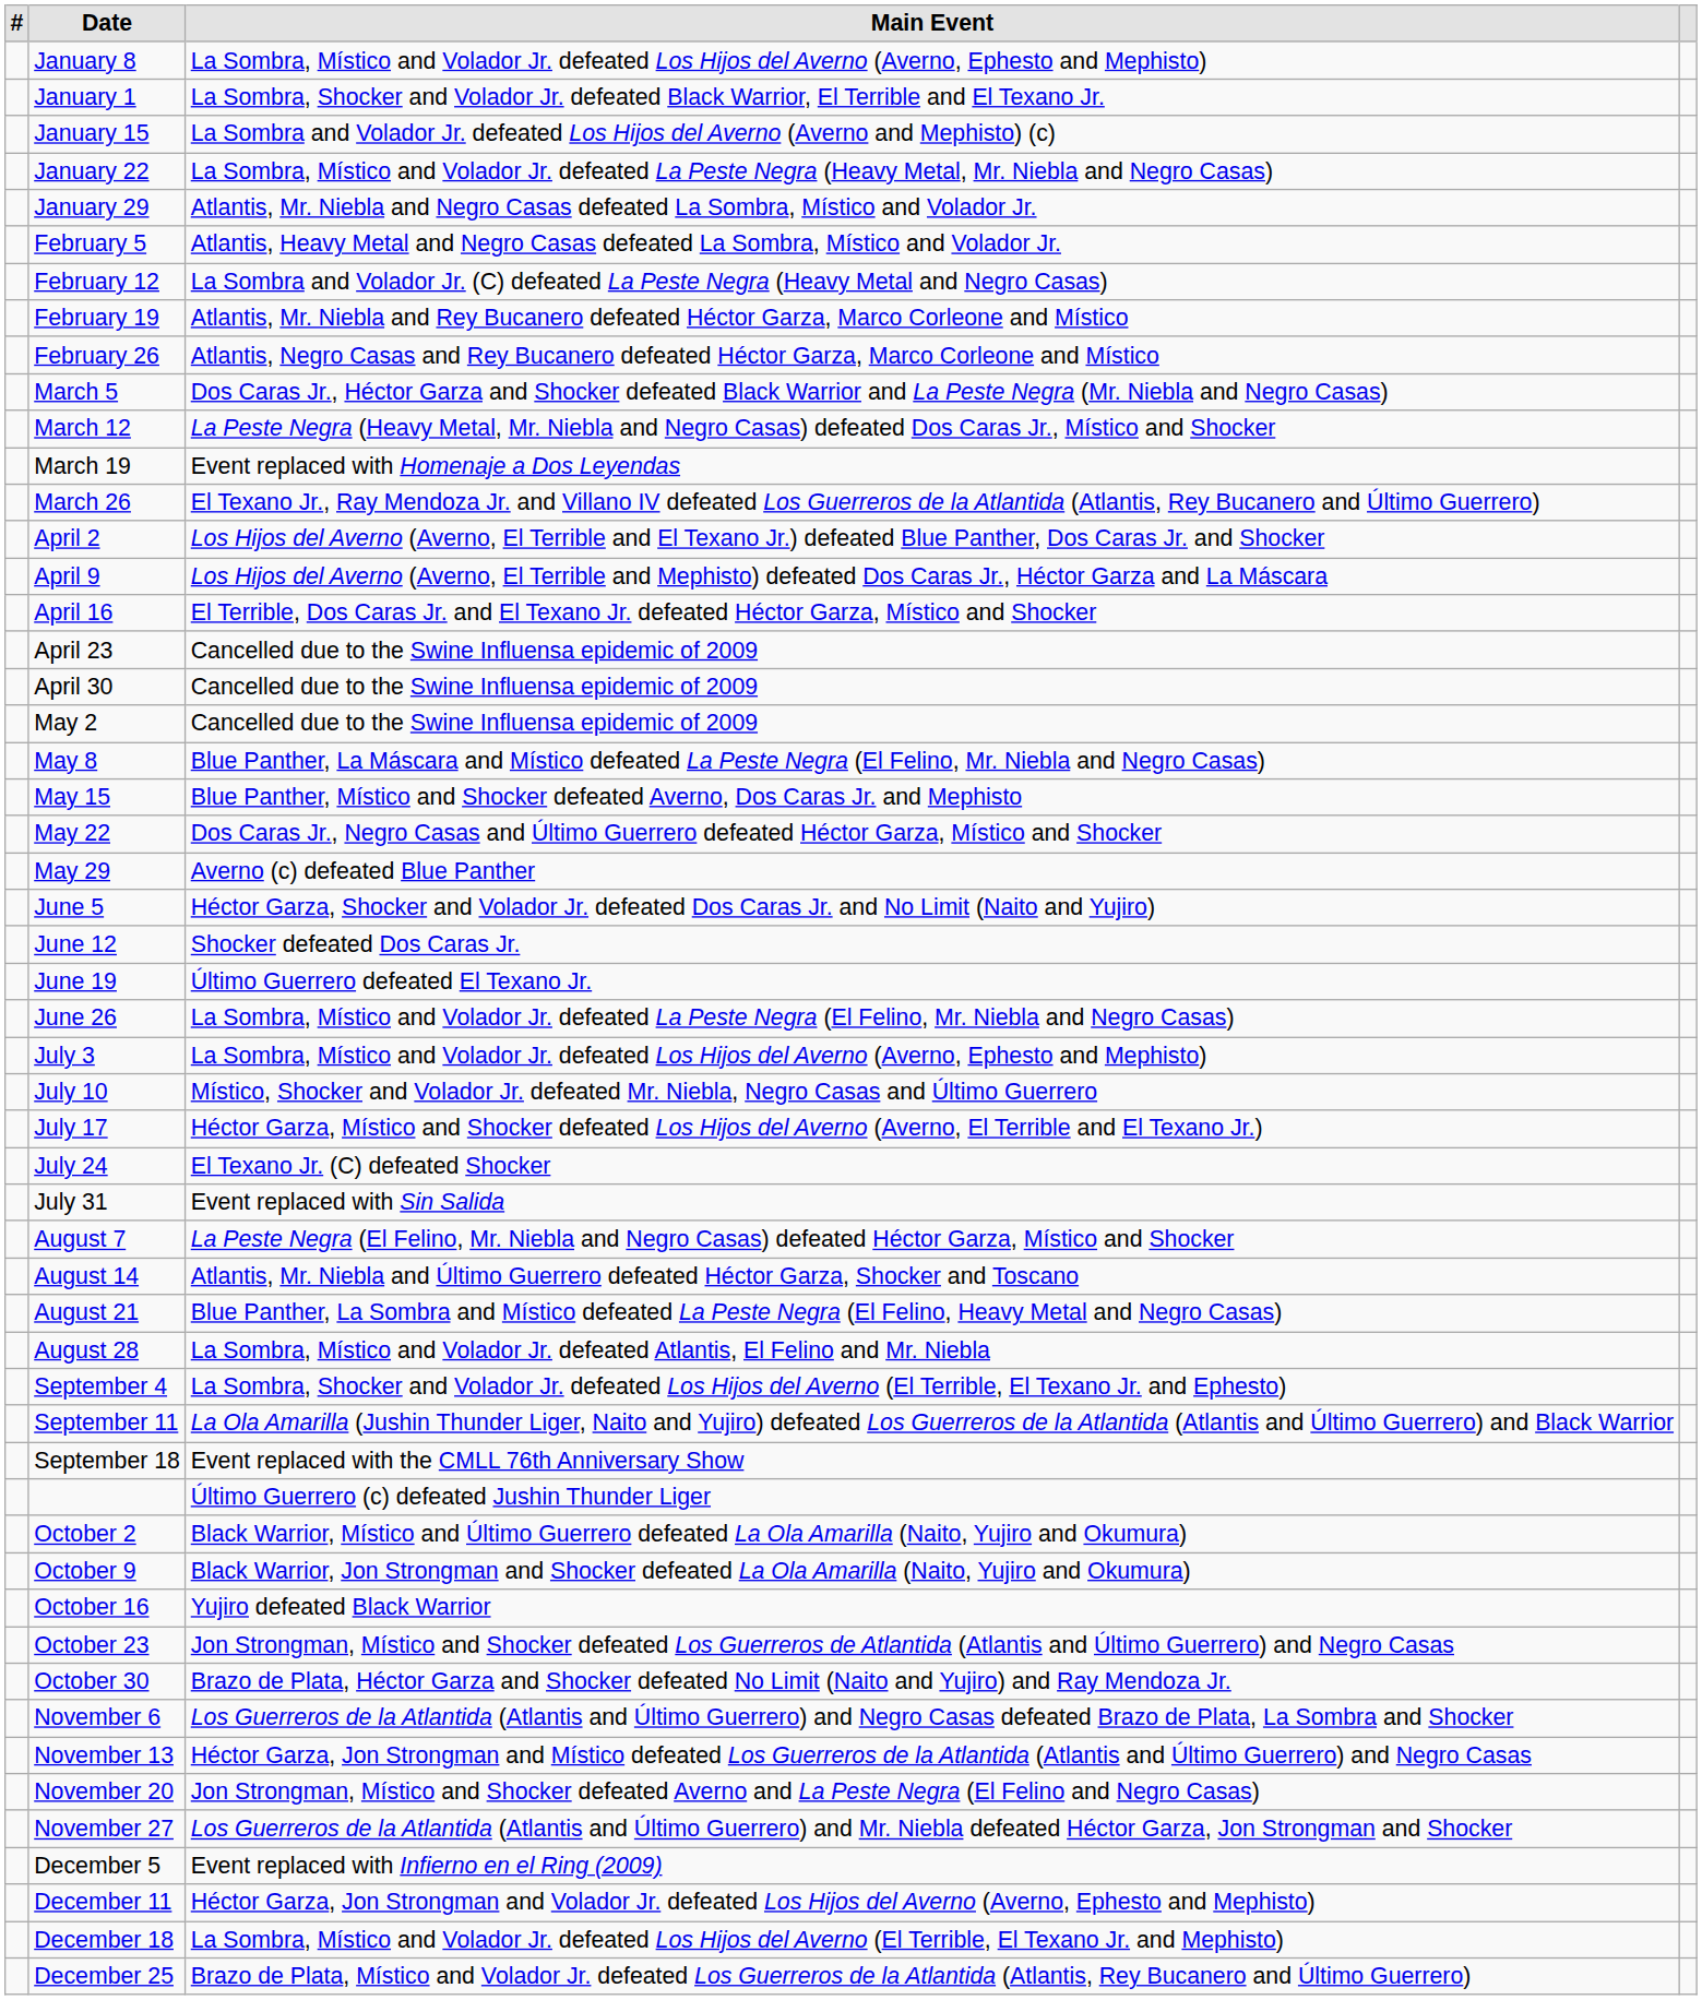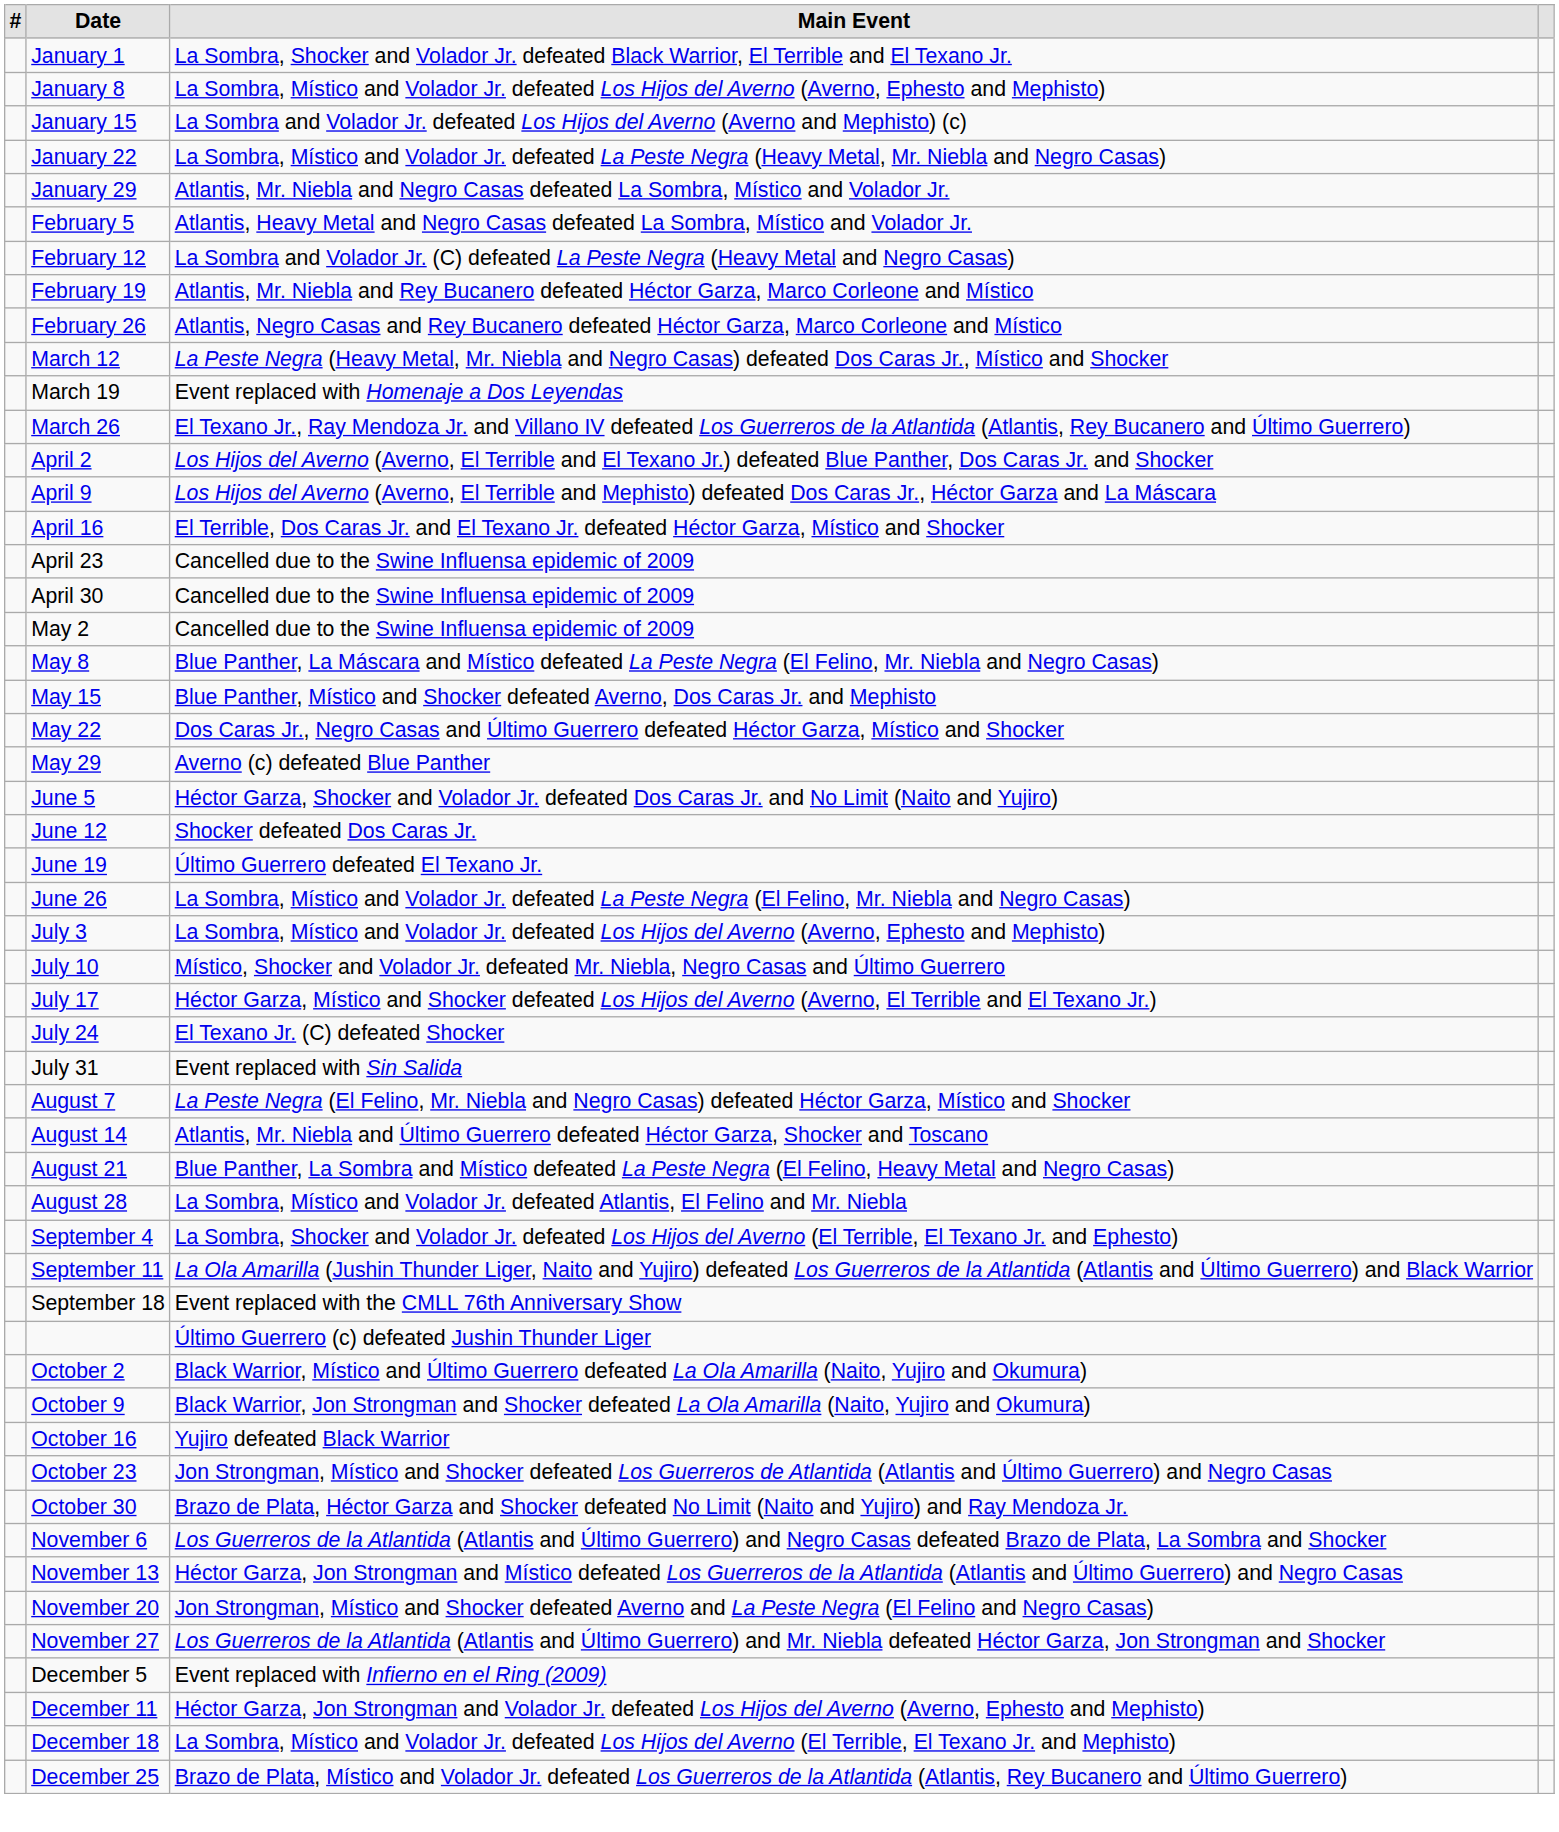rows swapped: January 1 <-> January 8
- row: March 5 | Dos Caras Jr., Héctor Garza and Shocker defeated Black Warrior and La Peste Negra (Mr. Niebla and Negro Casas)
